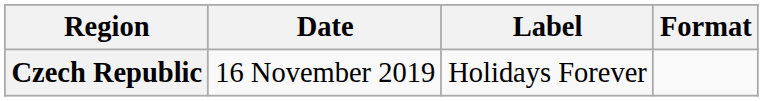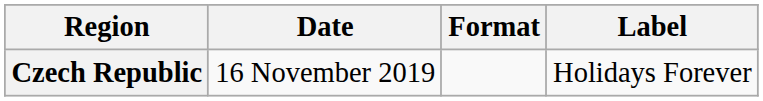columns swapped: Format <-> Label
